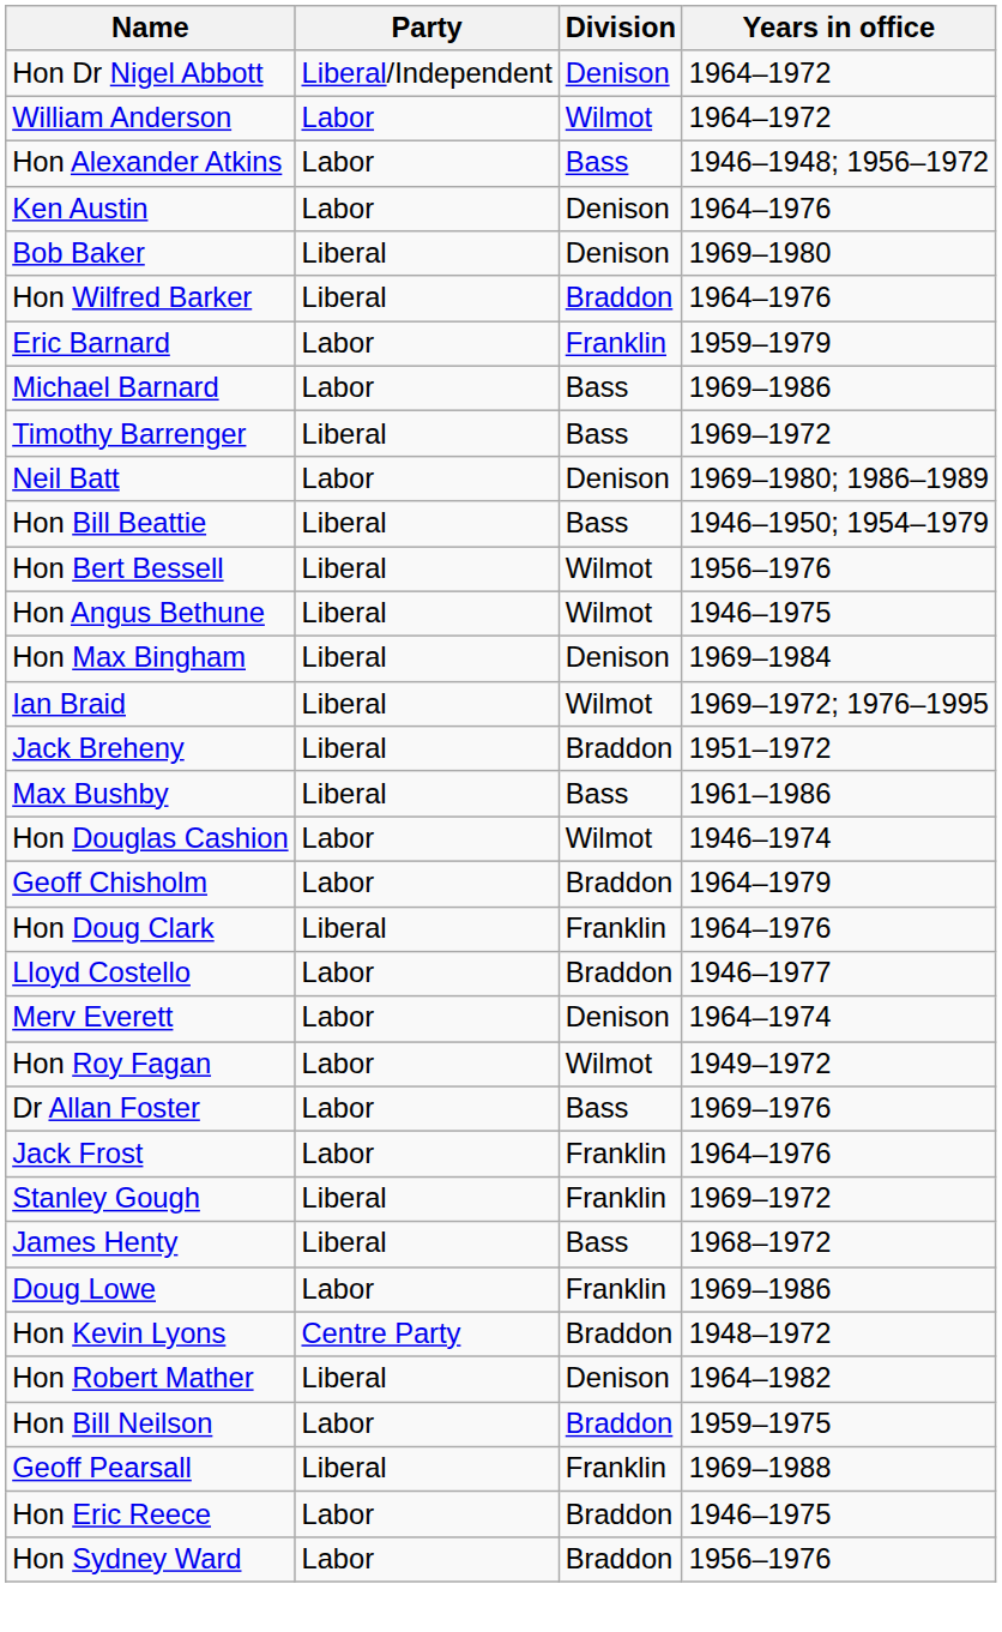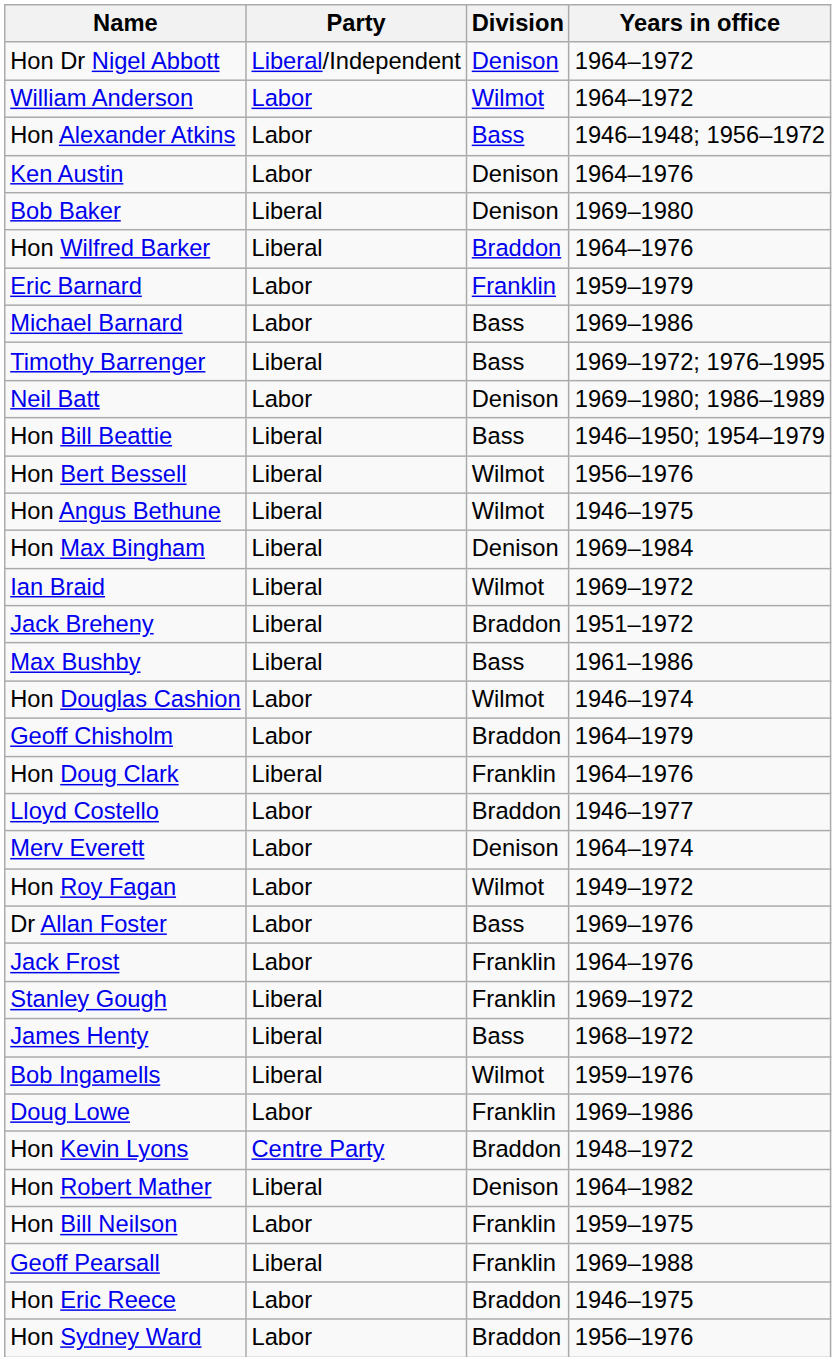Timothy Barrenger | Years in office: 1969–1972 -> 1969–1972; 1976–1995
Ian Braid | Years in office: 1969–1972; 1976–1995 -> 1969–1972
+ row: Bob Ingamells | Liberal | Wilmot | 1959–1976
Hon Bill Neilson | Division: Braddon -> Franklin
